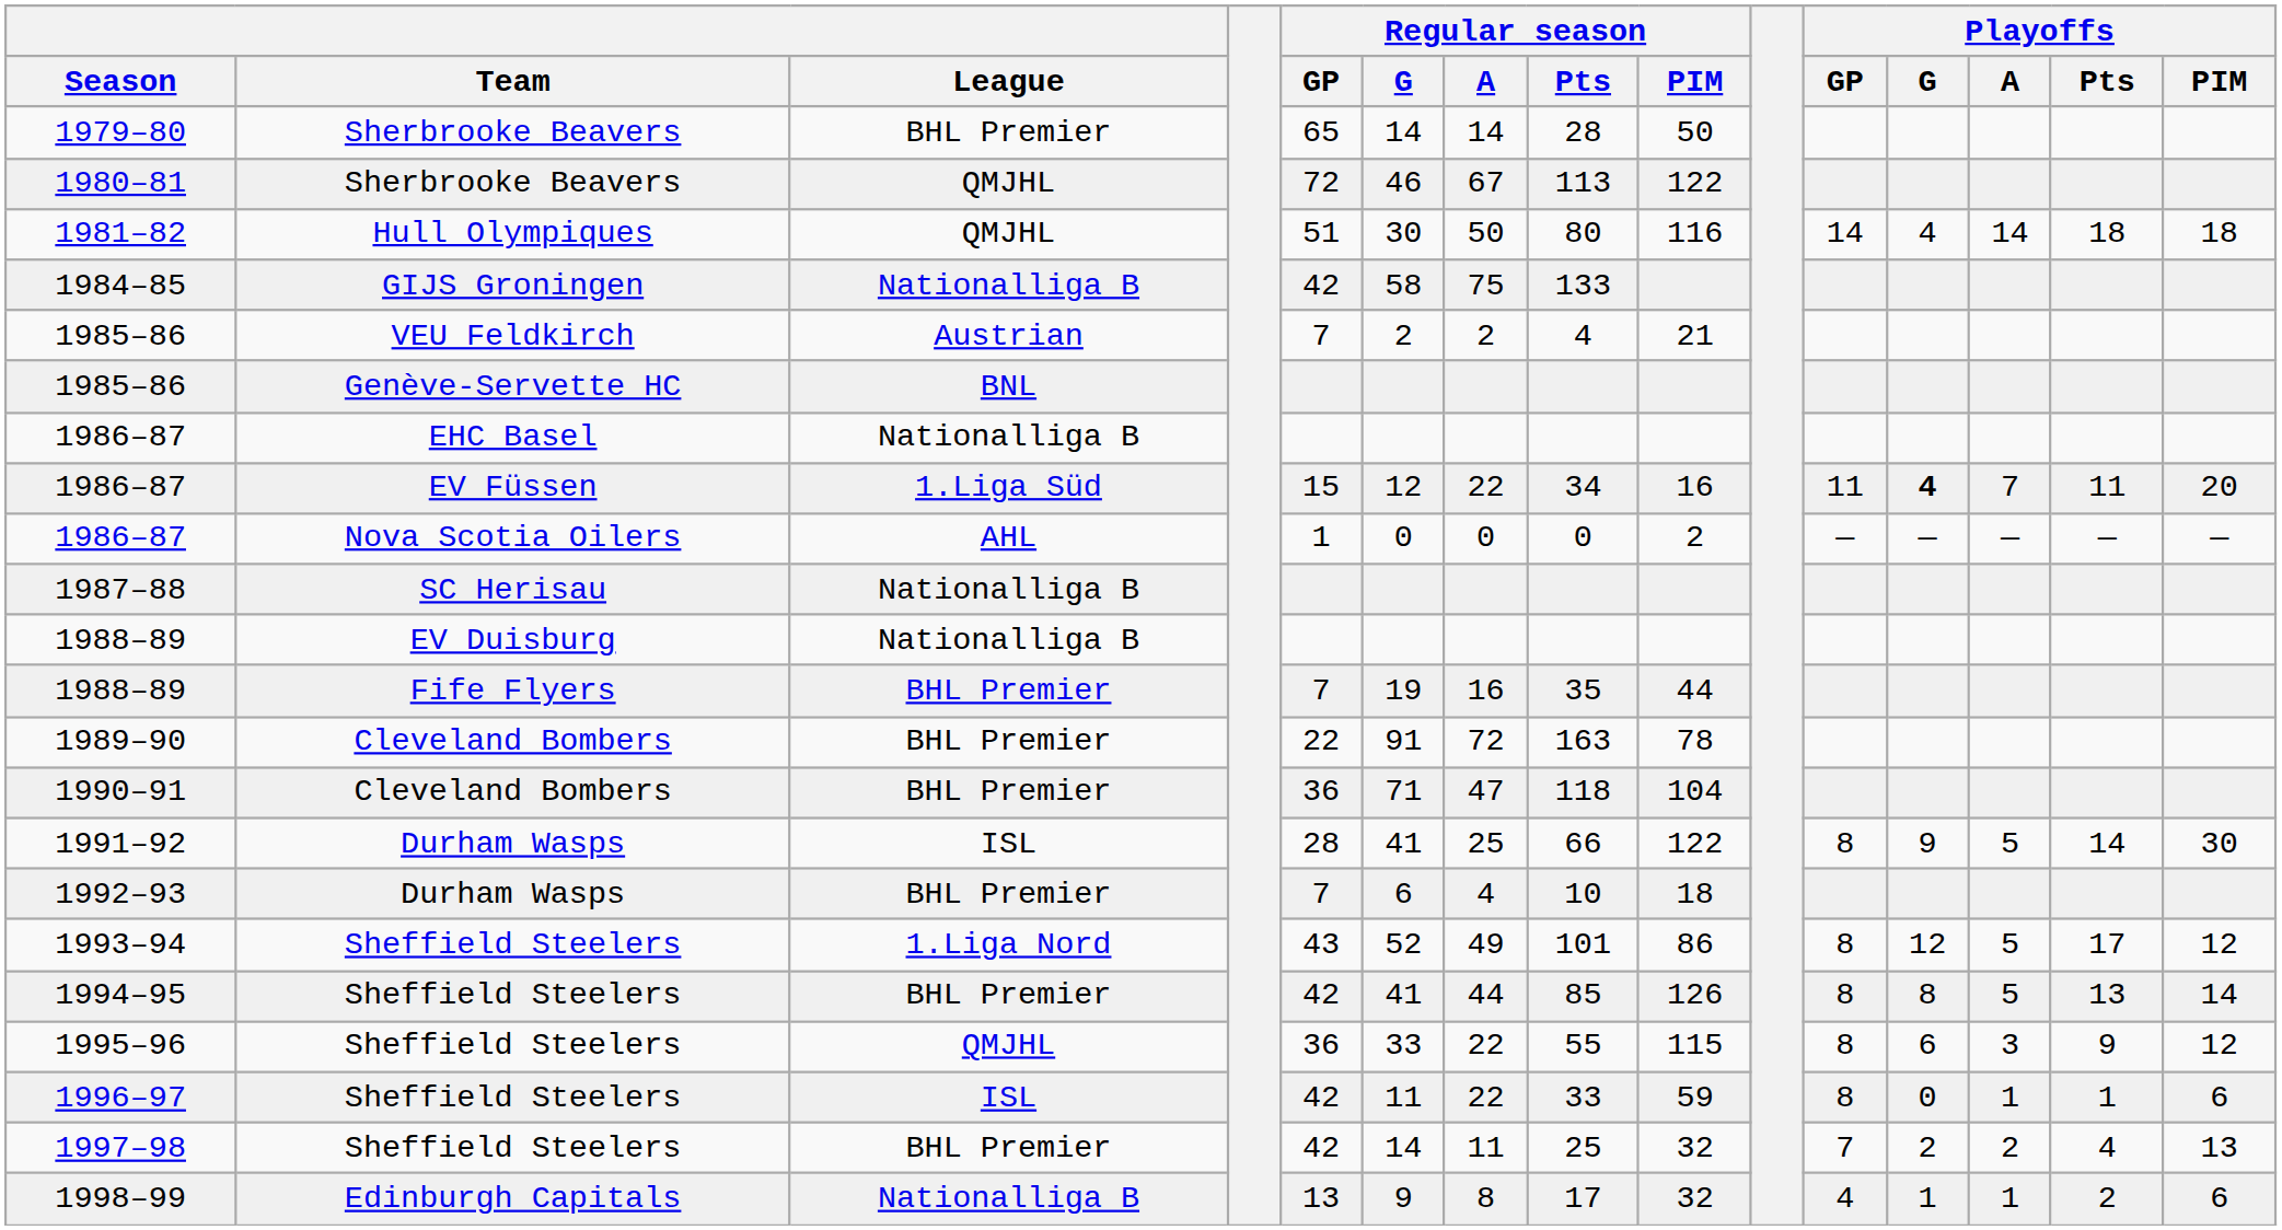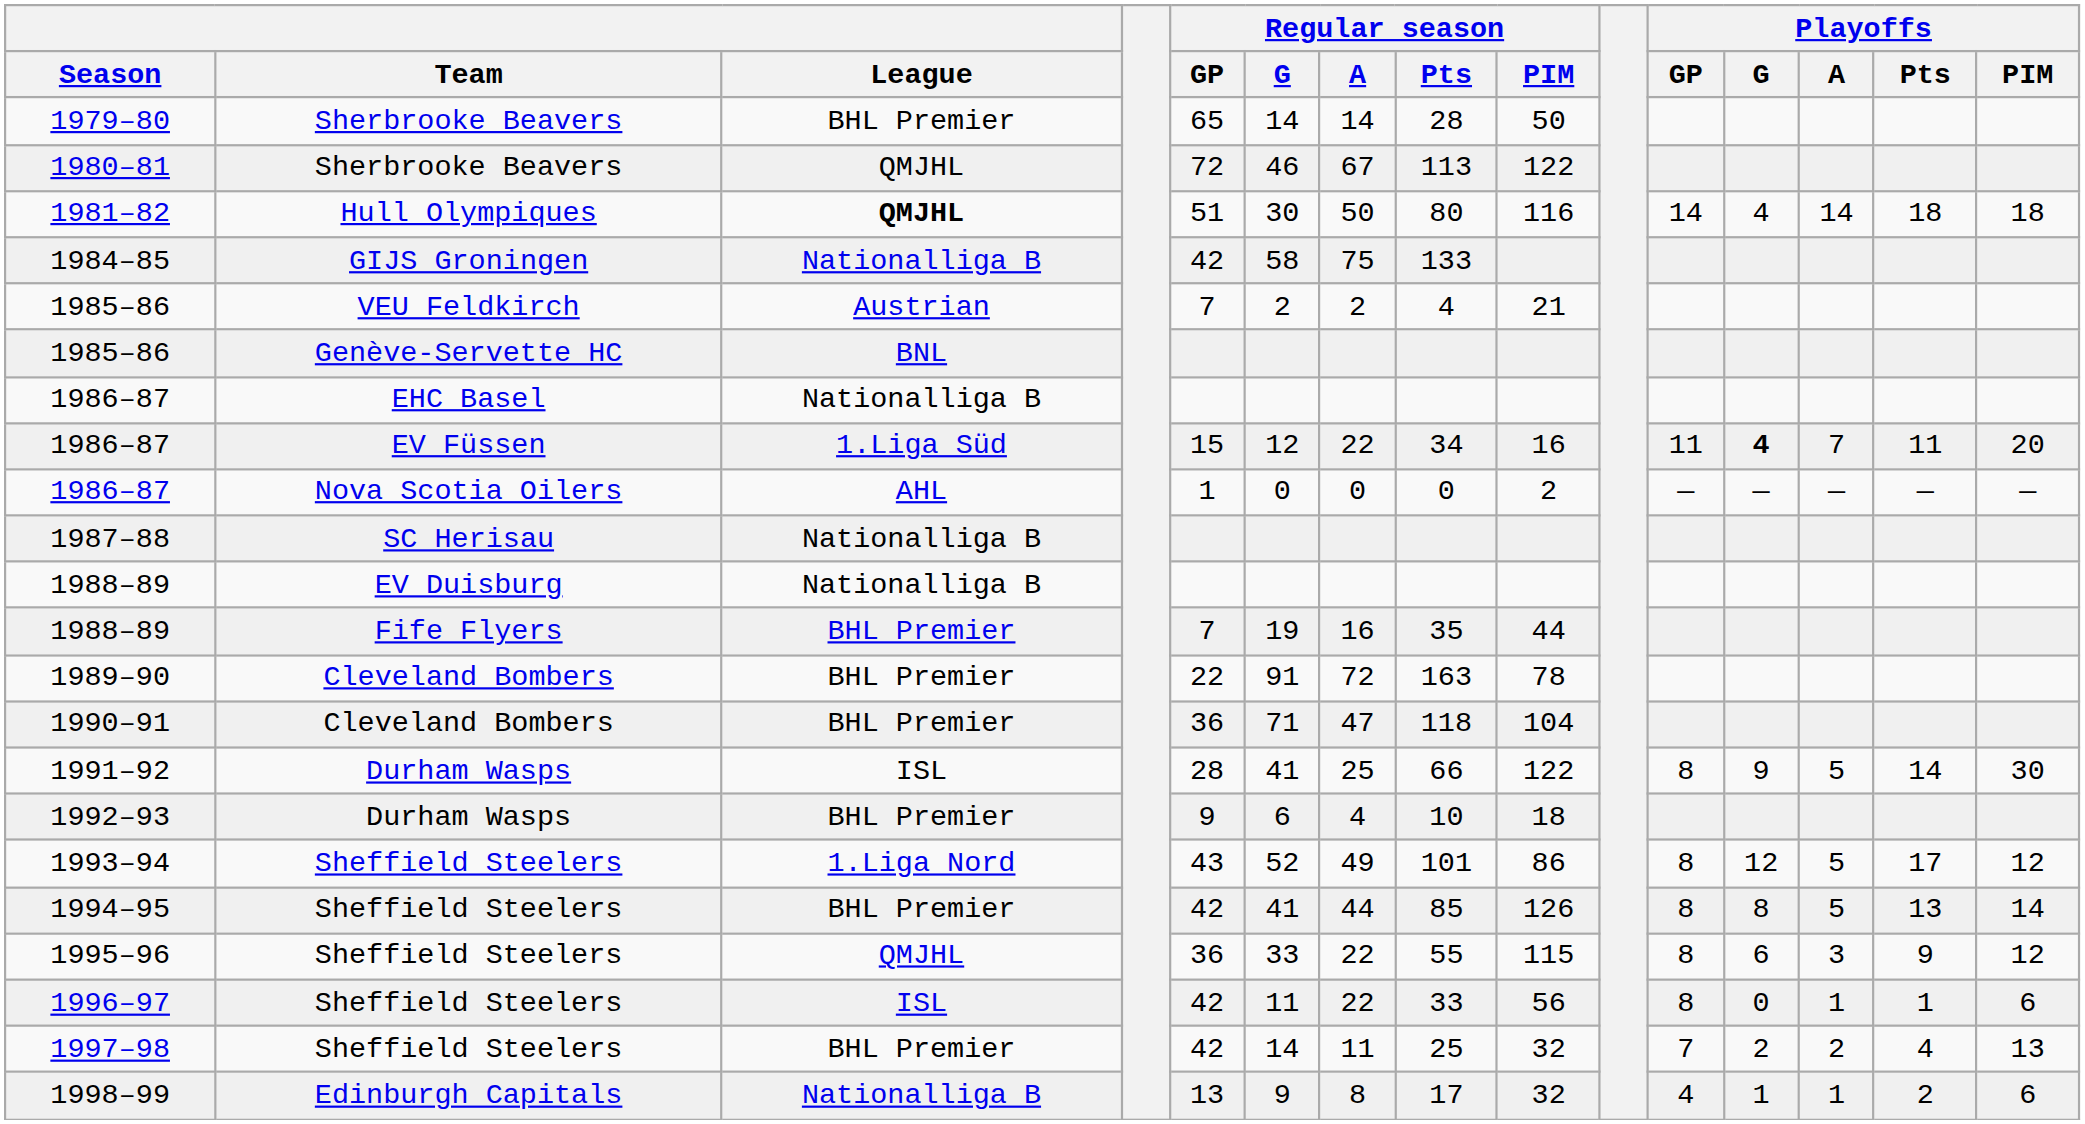1981–82 | League: normal -> bold
1992–93 | Regular season / GP: 7 -> 9
1996–97 | Regular season / PIM: 59 -> 56
